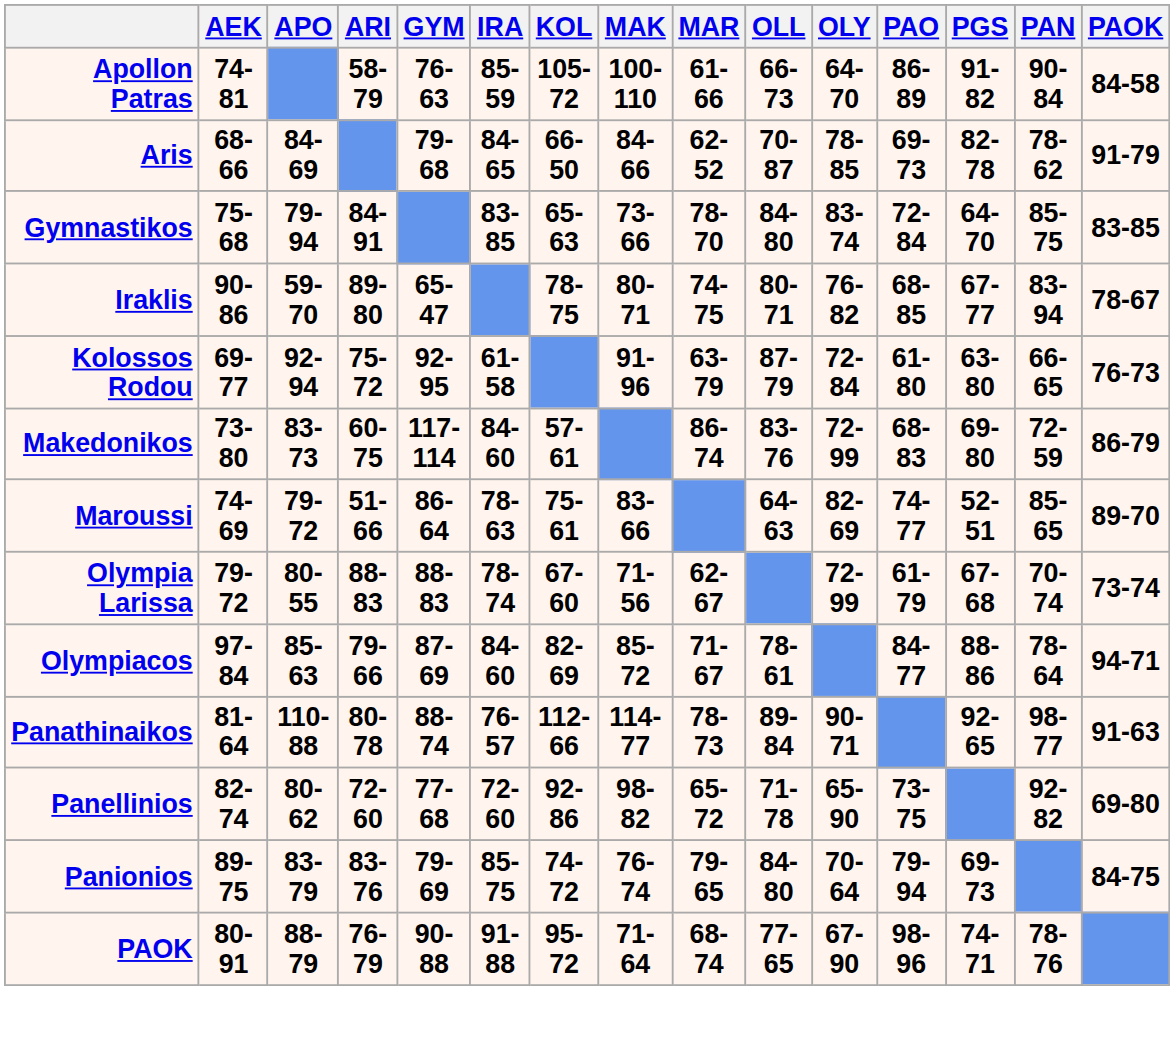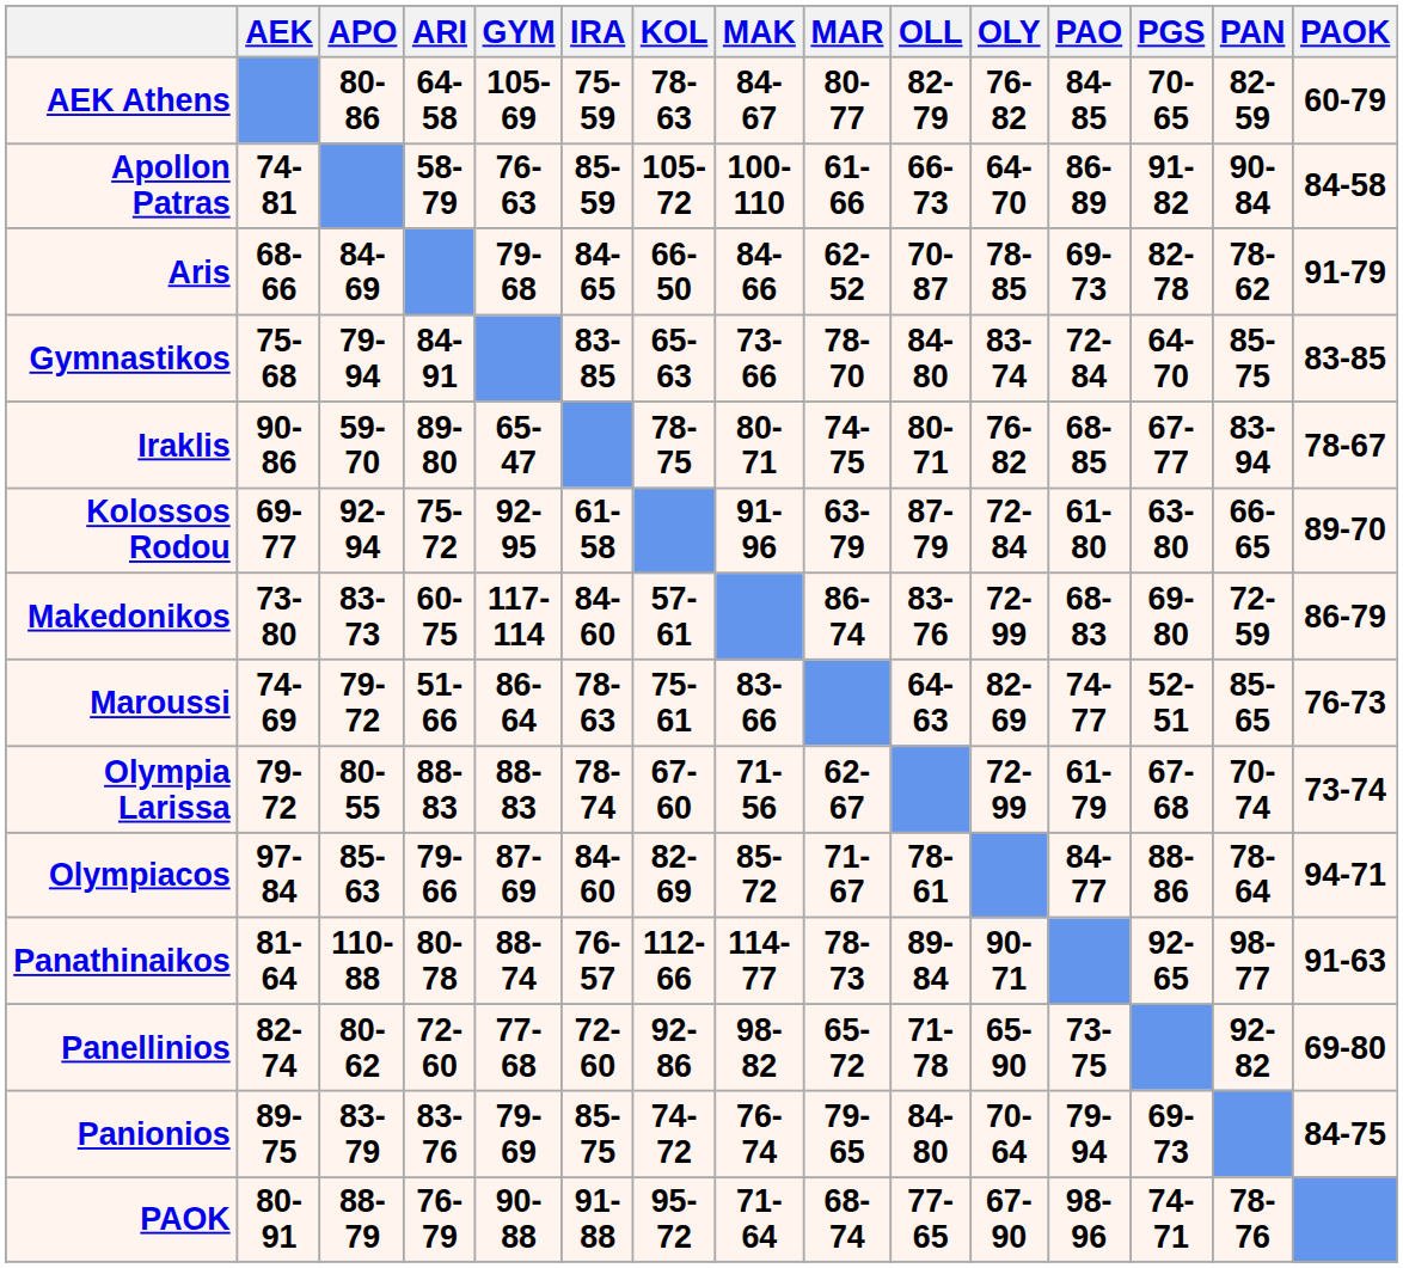+ row: AEK Athens | 80-86 | 64-58 | 105-69 | 75-59 | 78-63 | 84-67 | 80-77 | 82-79 | 76-82 | 84-85 | 70-65 | 82-59 | 60-79
Kolossos Rodou | PAOK: 76-73 -> 89-70
Maroussi | PAOK: 89-70 -> 76-73
